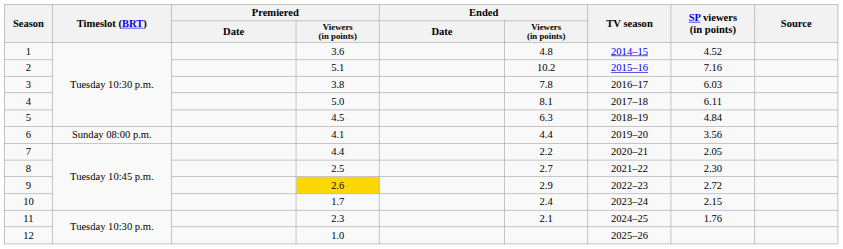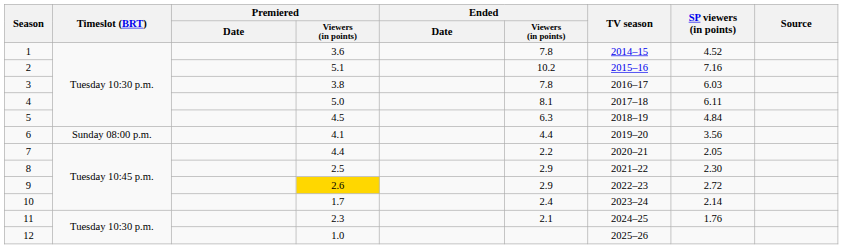1 | Ended / Viewers (in points): 4.8 -> 7.8
8 | Ended / Viewers (in points): 2.7 -> 2.9
10 | SP viewers (in points): 2.15 -> 2.14
